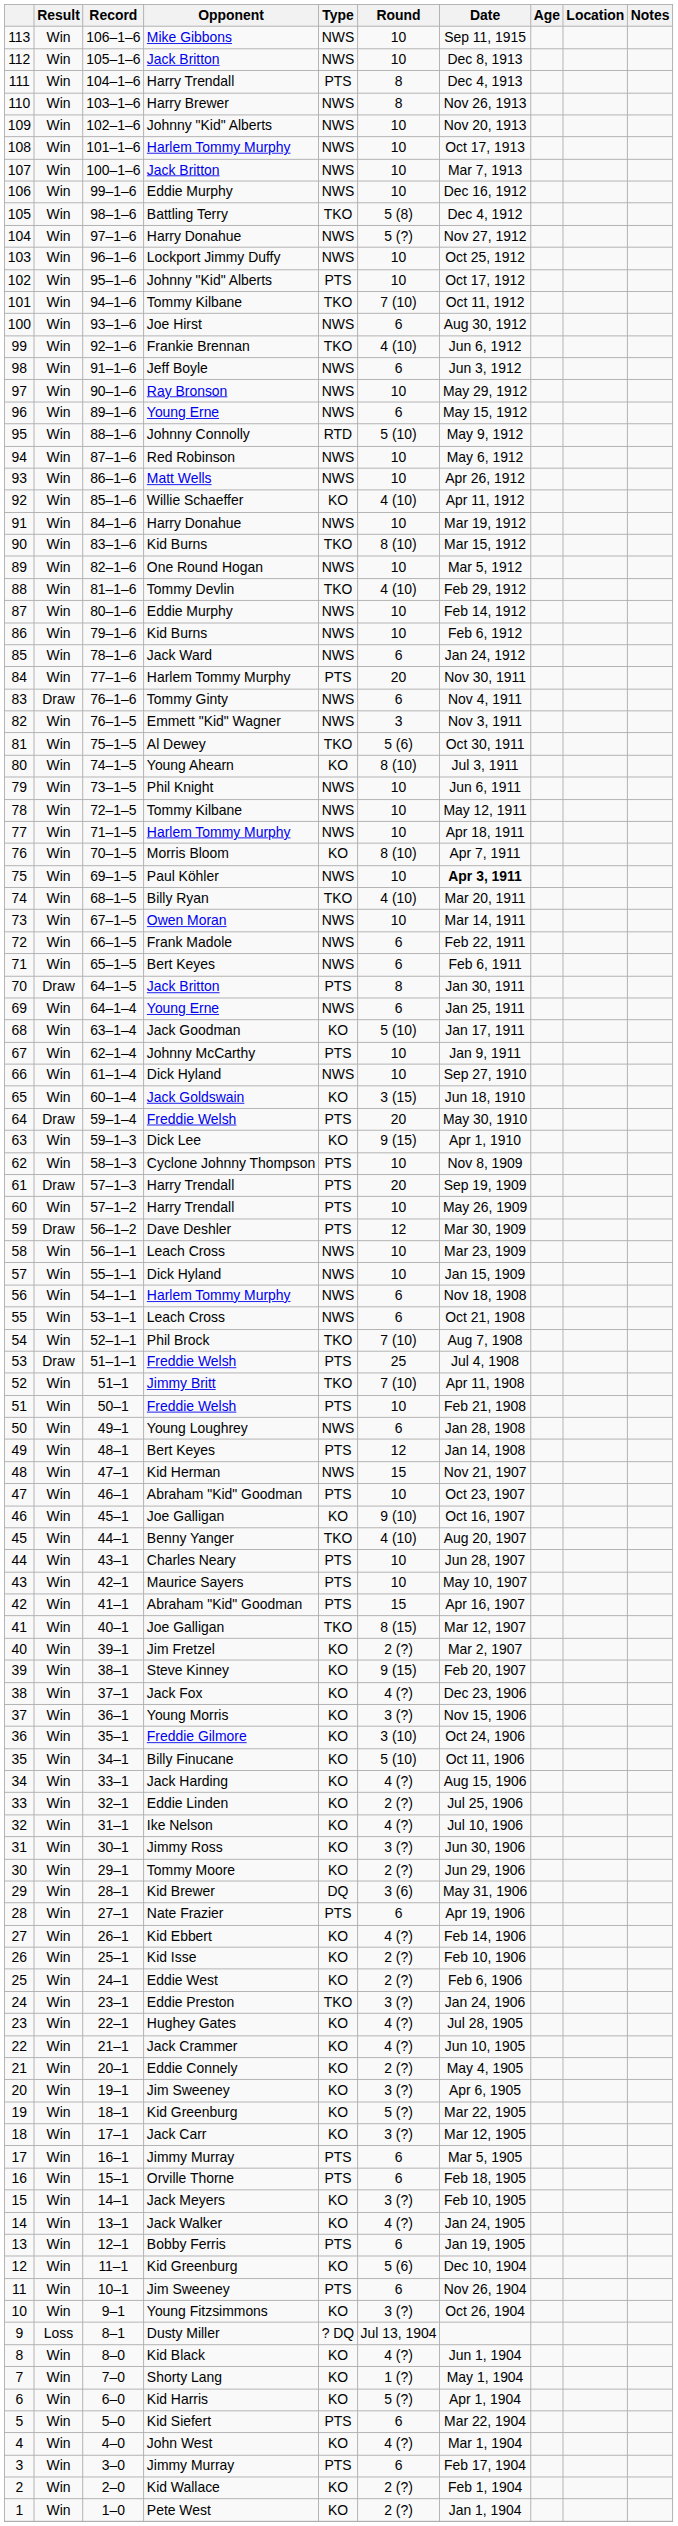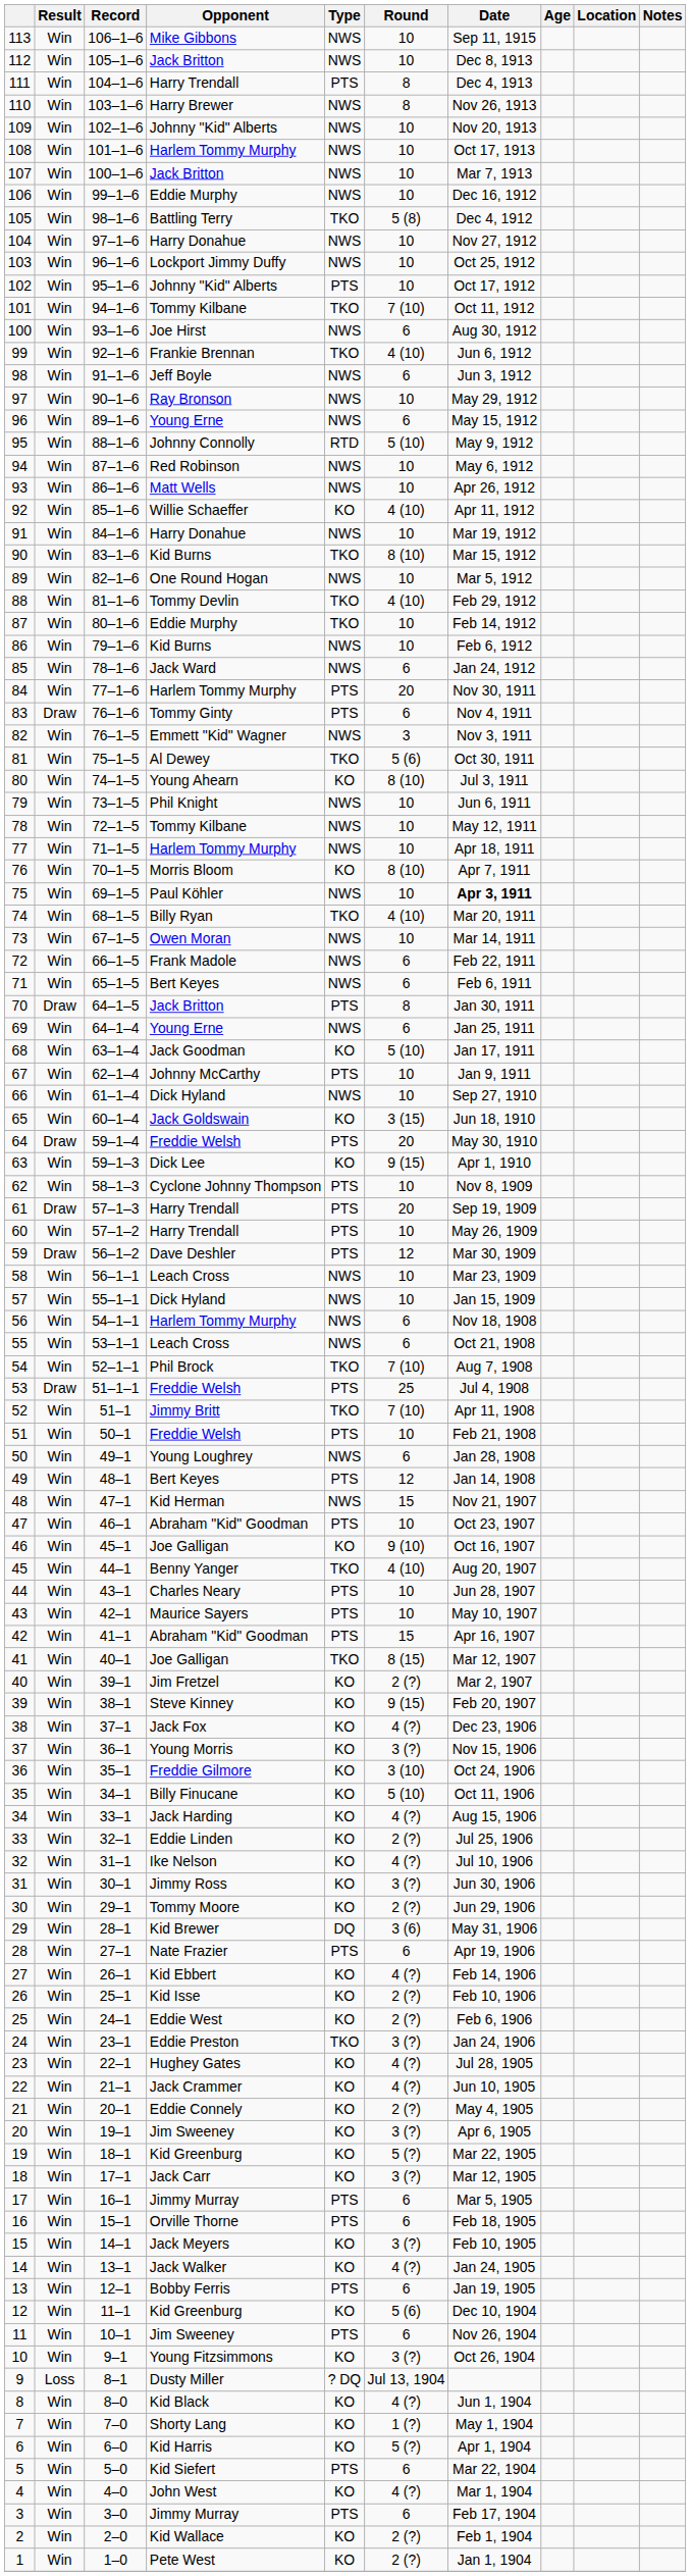104 | Round: 5 (?) -> 10
87 | Type: NWS -> TKO
83 | Type: NWS -> PTS
